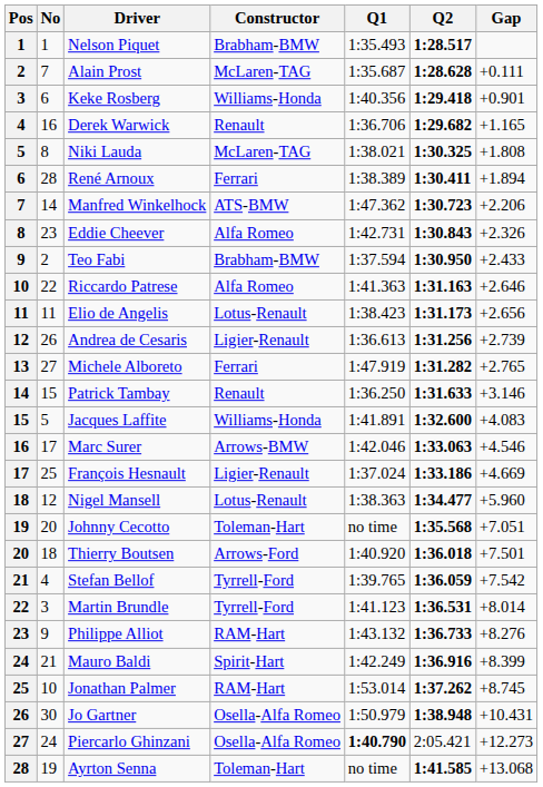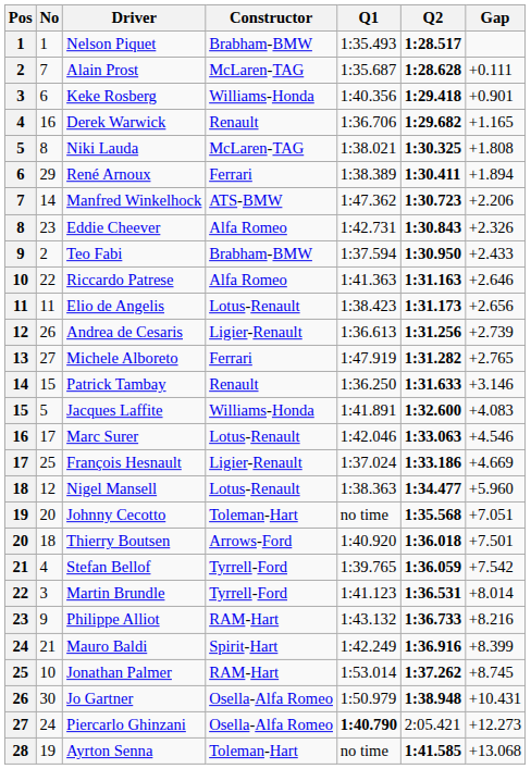René Arnoux | No: 28 -> 29
Marc Surer | Constructor: Arrows-BMW -> Lotus-Renault
Philippe Alliot | Gap: +8.276 -> +8.216
